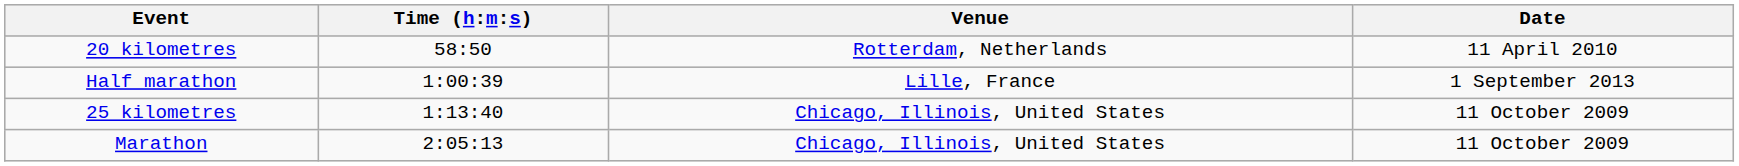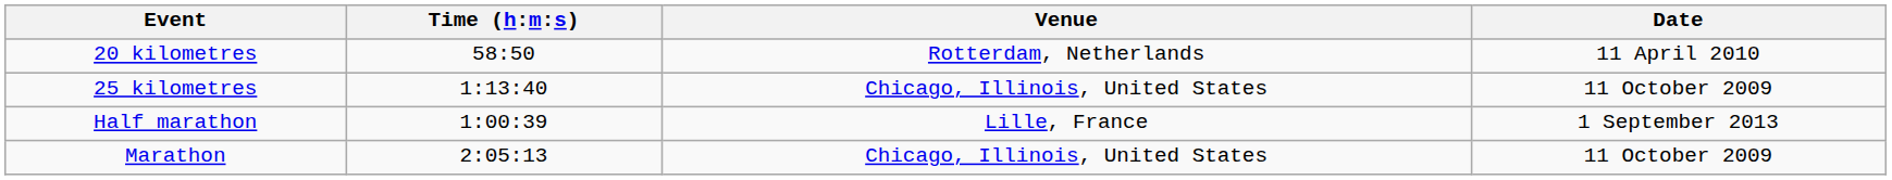rows swapped: Half marathon <-> 25 kilometres
